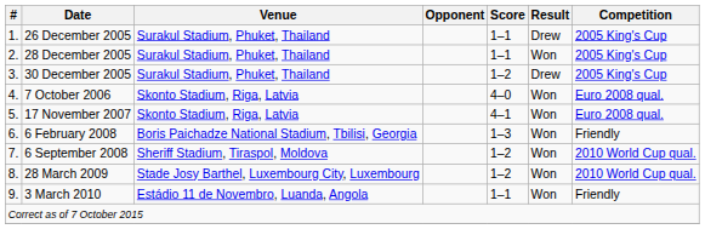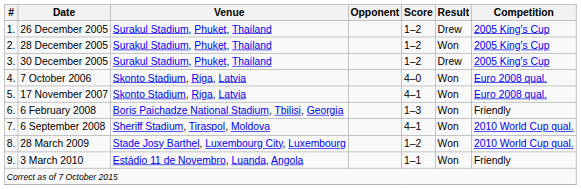26 December 2005 | Score: 1–1 -> 1–2
28 December 2005 | Score: 1–1 -> 1–2
6 September 2008 | Score: 1–2 -> 4–1
